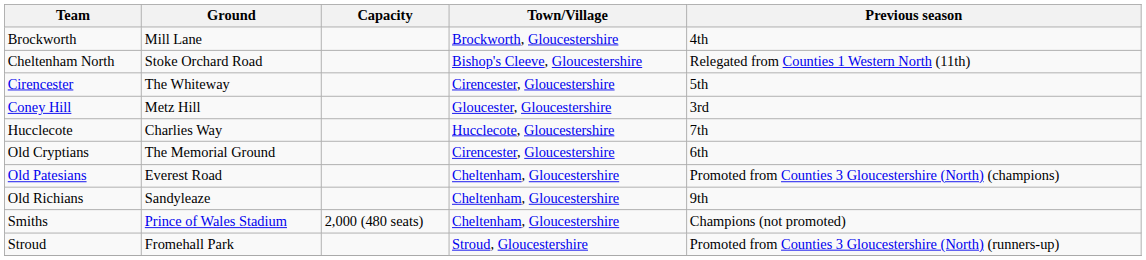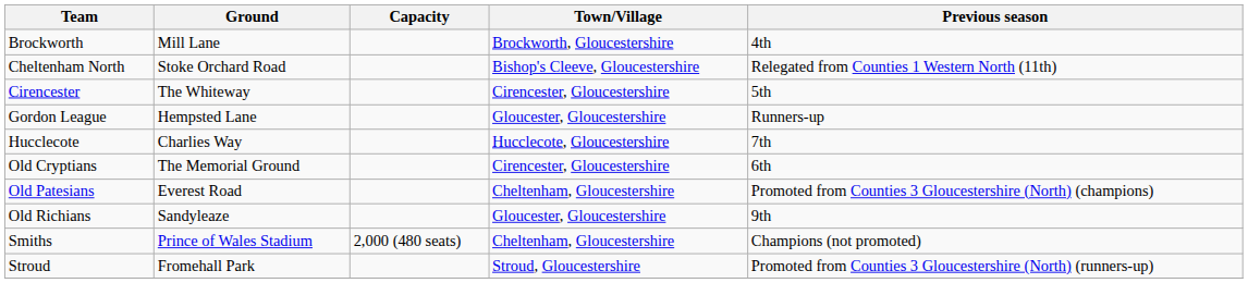- row: Coney Hill | Metz Hill | Gloucester, Gloucestershire | 3rd
+ row: Gordon League | Hempsted Lane | Gloucester, Gloucestershire | Runners-up
Old Richians | Town/Village: Cheltenham, Gloucestershire -> Gloucester, Gloucestershire
